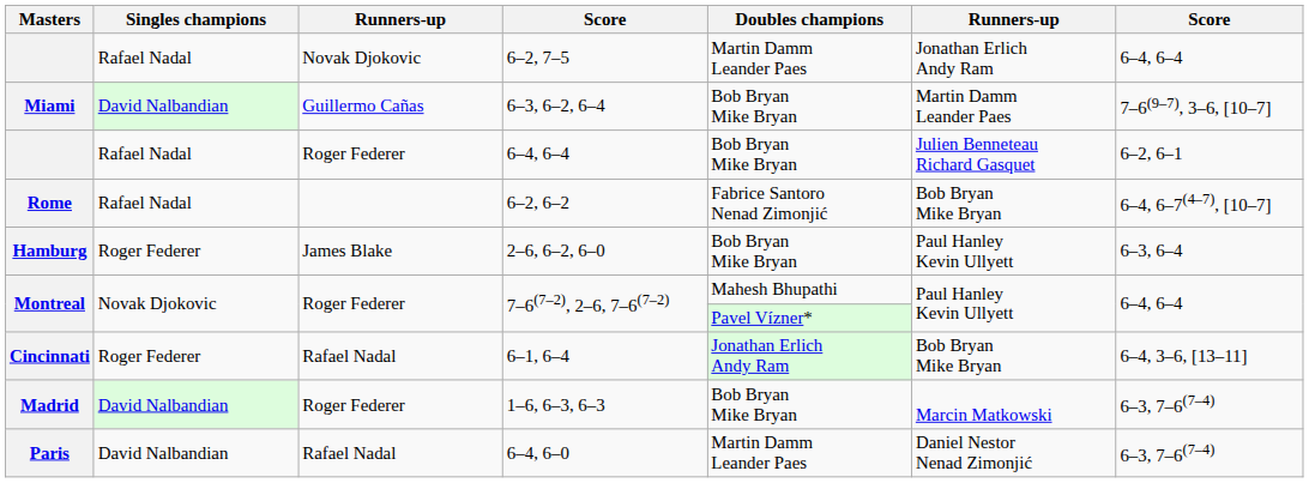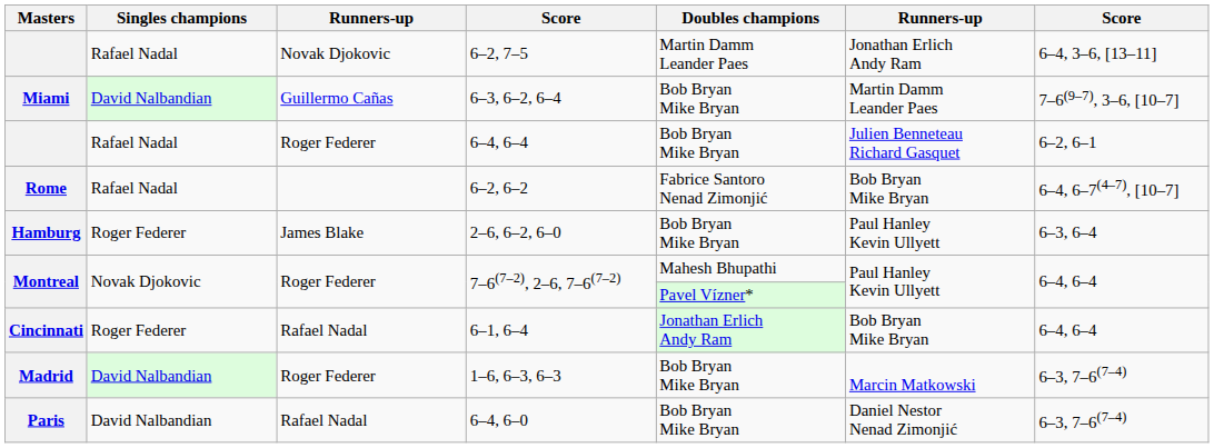6–2, 7–5 | column 7: 6–4, 6–4 -> 6–4, 3–6, [13–11]
6–1, 6–4 | column 7: 6–4, 3–6, [13–11] -> 6–4, 6–4
6–4, 6–0 | Doubles champions: Martin Damm Leander Paes -> Bob Bryan Mike Bryan
